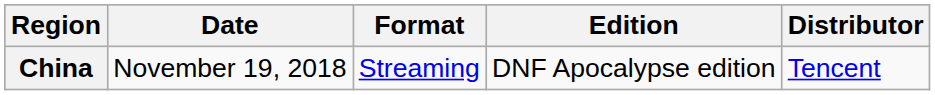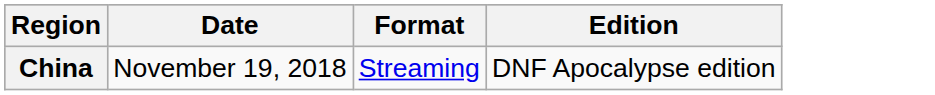- column: Distributor | Tencent
